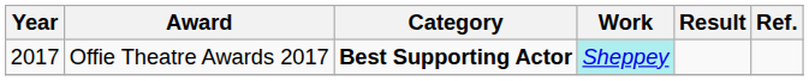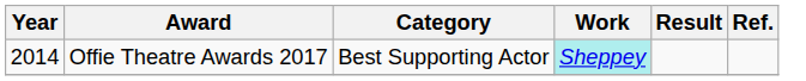Offie Theatre Awards 2017 | Year: 2017 -> 2014
Offie Theatre Awards 2017 | Category: bold -> normal
